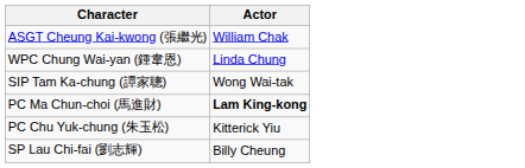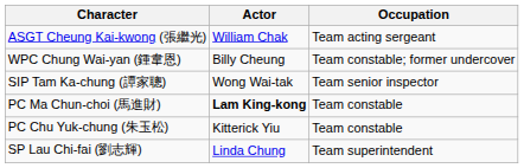+ column: Occupation | Team acting sergeant | Team constable; former undercover | Team senior inspector | Team constable | Team constable | Team superintendent
WPC Chung Wai-yan (鍾韋恩) | Actor: Linda Chung -> Billy Cheung
SP Lau Chi-fai (劉志輝) | Actor: Billy Cheung -> Linda Chung
